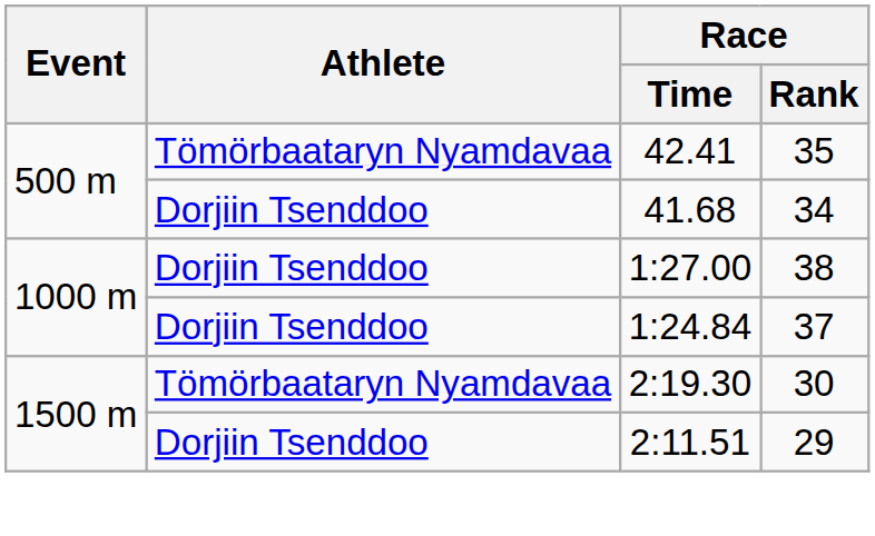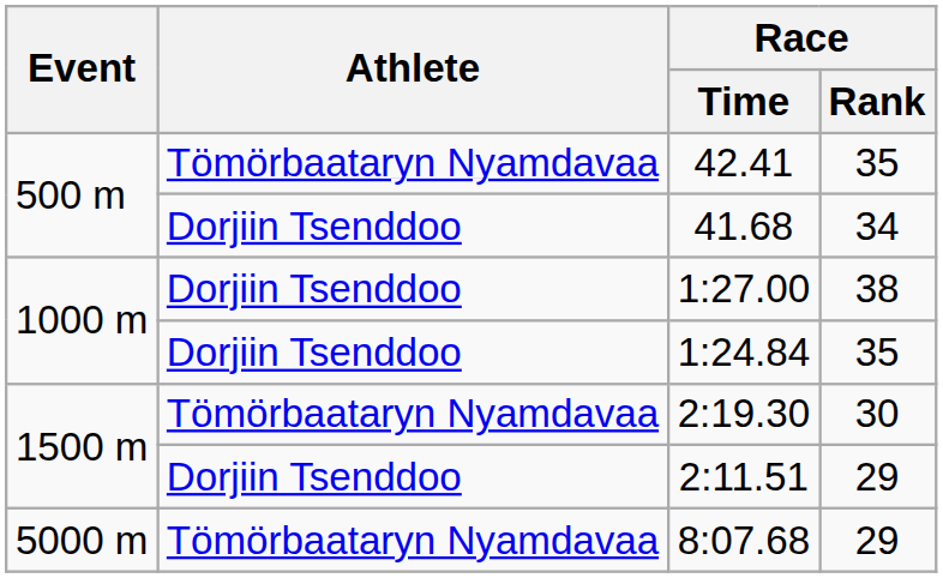1:24.84 | Race / Rank: 37 -> 35
+ row: 5000 m | Tömörbaataryn Nyamdavaa | 8:07.68 | 29
